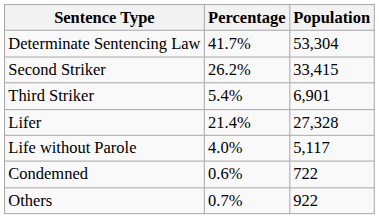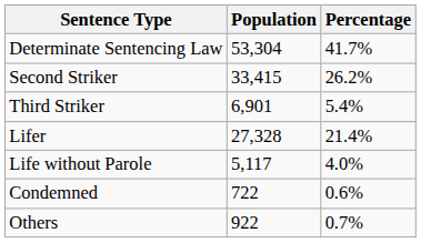columns swapped: Population <-> Percentage
